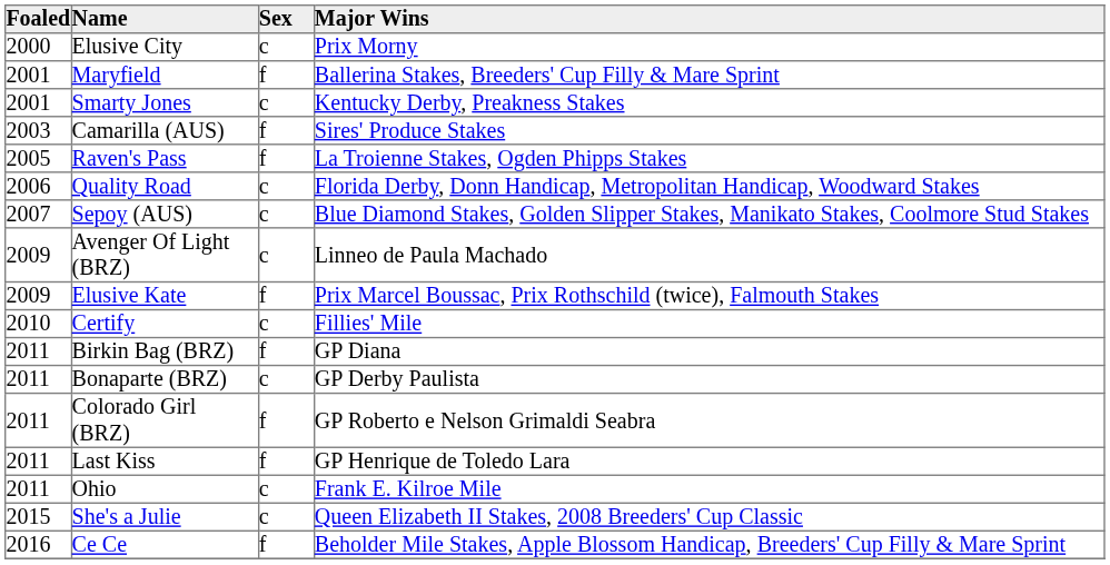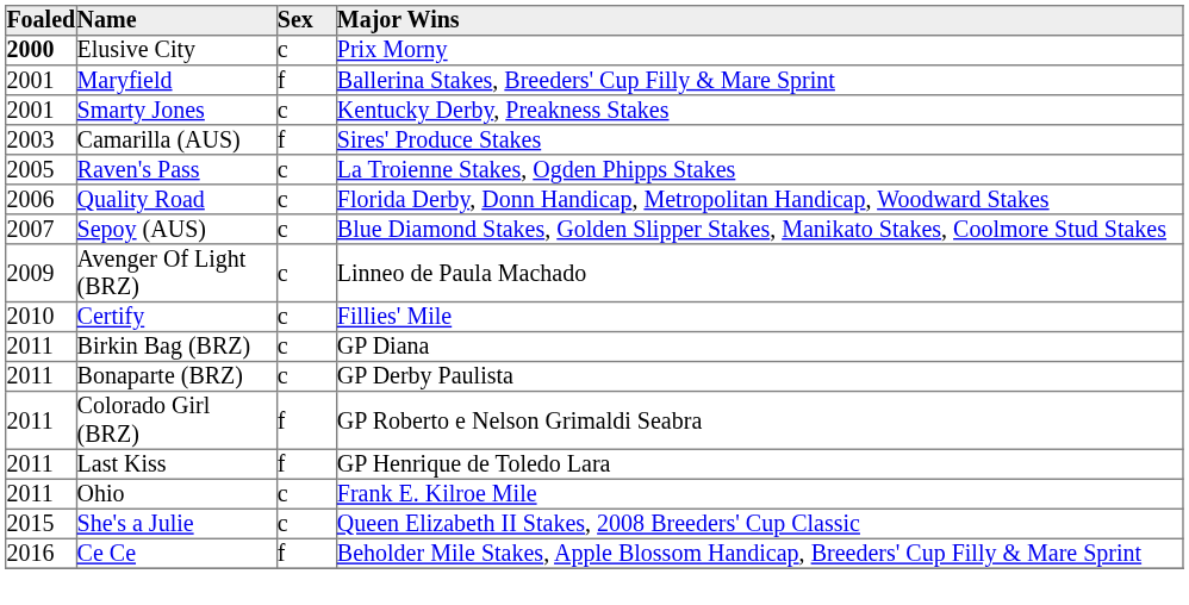Elusive City | Foaled: normal -> bold
Raven's Pass | Sex: f -> c
- row: 2009 | Elusive Kate | f | Prix Marcel Boussac, Prix Rothschild (twice), Falmouth Stakes
Birkin Bag (BRZ) | Sex: f -> c
